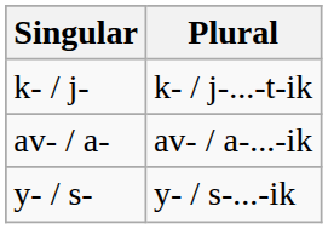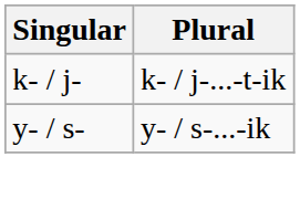- row: av- / a- | av- / a-...-ik
